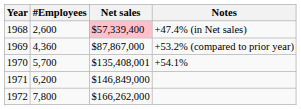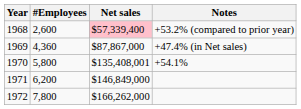1968 | Notes: +47.4% (in Net sales) -> +53.2% (compared to prior year)
1969 | Notes: +53.2% (compared to prior year) -> +47.4% (in Net sales)
1970 | #Employees: 5,700 -> 5,800
